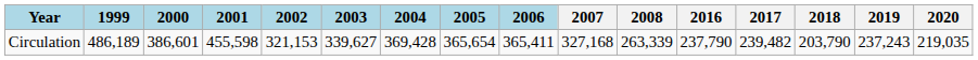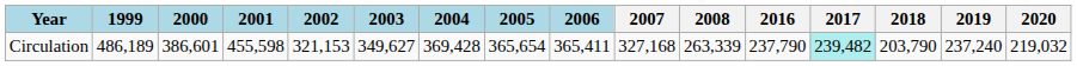Circulation | 2003: 339,627 -> 349,627
Circulation | 2017: no background -> paleturquoise background
Circulation | 2019: 237,243 -> 237,240
Circulation | 2020: 219,035 -> 219,032
